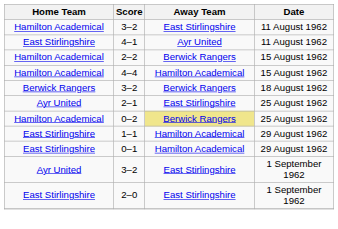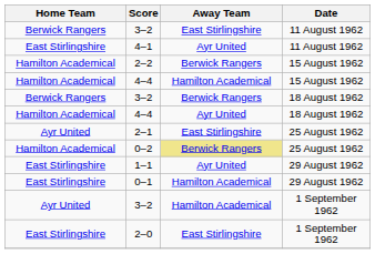3–2 / 11 August 1962 | Home Team: Hamilton Academical -> Berwick Rangers
+ row: Hamilton Academical | 4–4 | Ayr United | 18 August 1962
1–1 | Away Team: Hamilton Academical -> Ayr United
3–2 / 1 September 1962 | Away Team: East Stirlingshire -> Hamilton Academical
